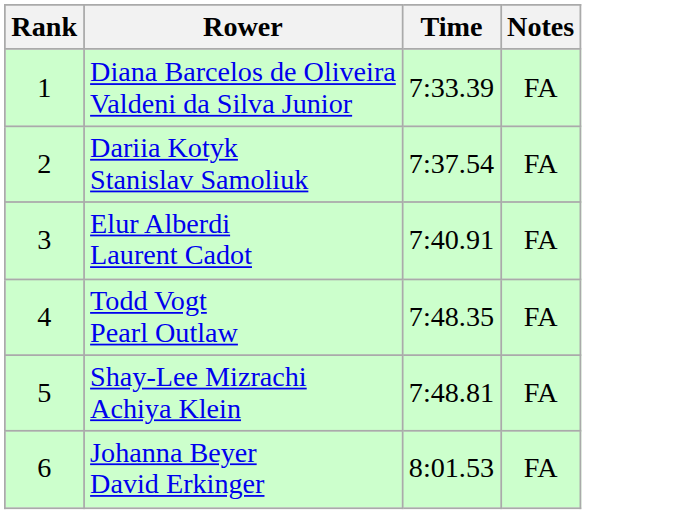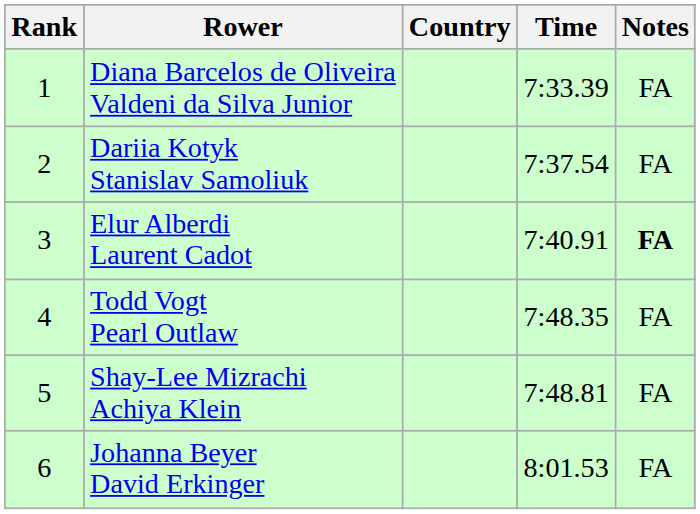+ column: Country
Elur Alberdi Laurent Cadot | Notes: normal -> bold
